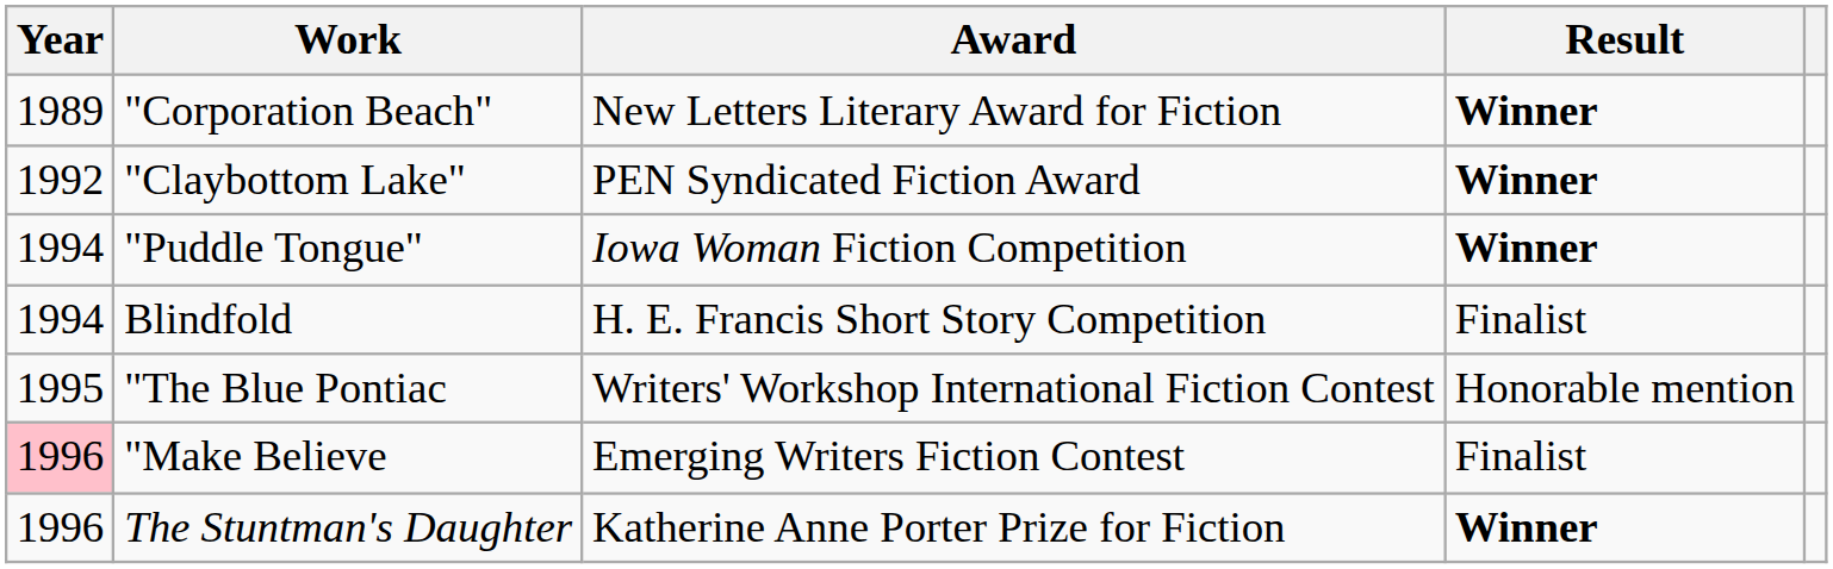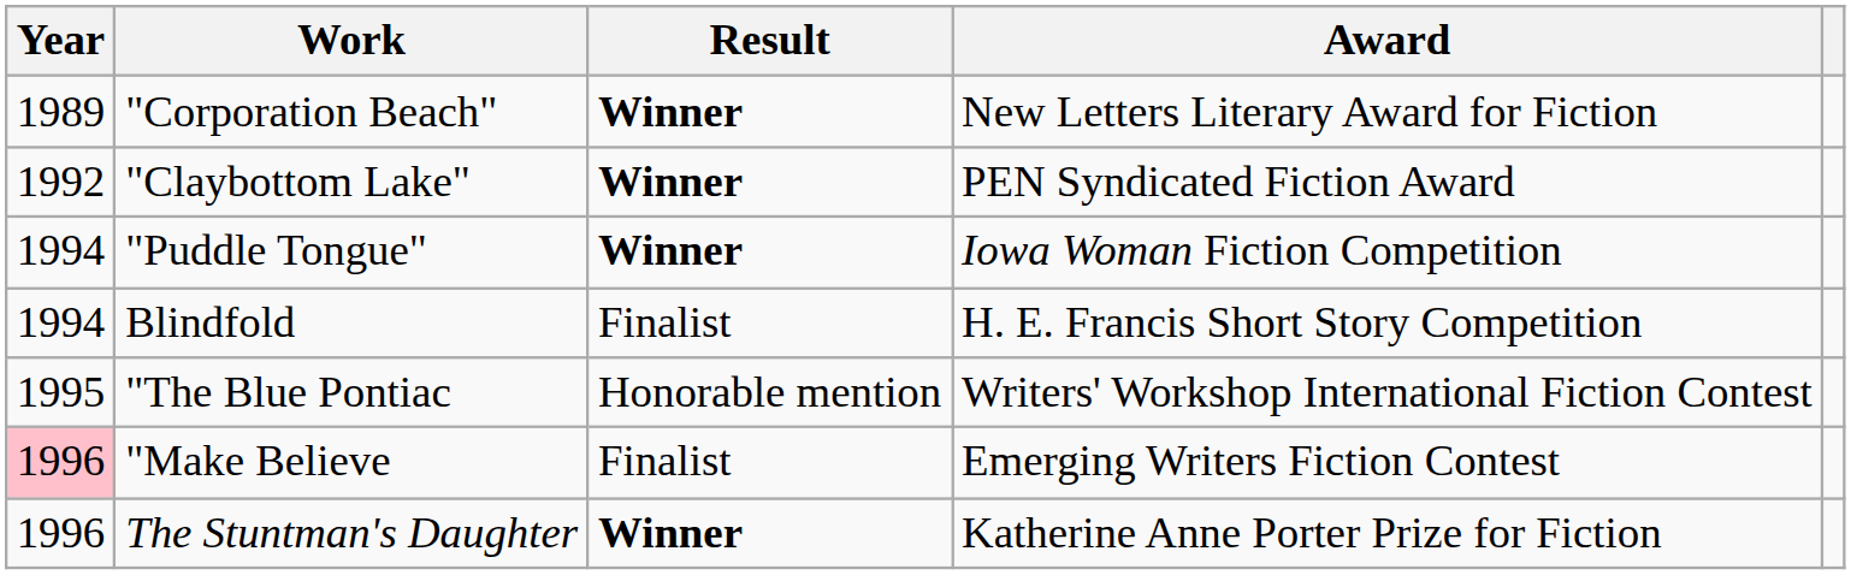columns swapped: Award <-> Result
